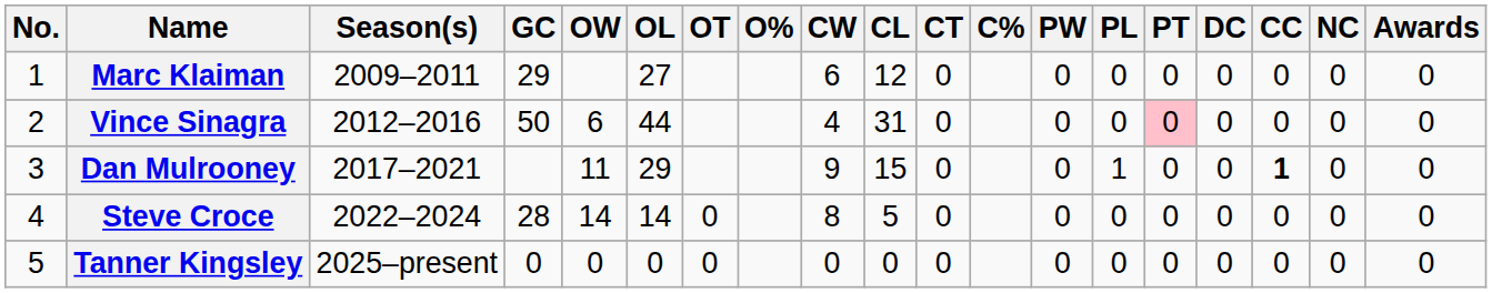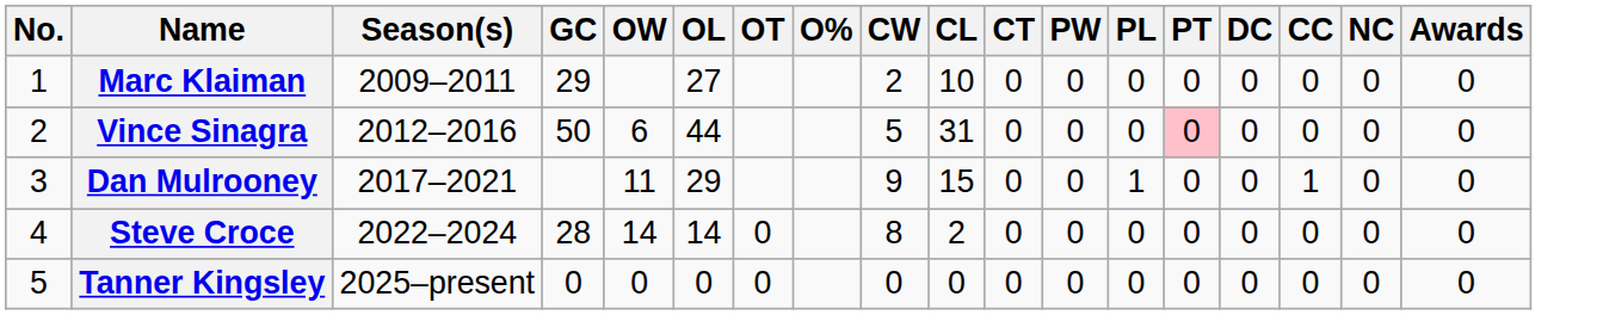- column: C%
Marc Klaiman | CW: 6 -> 2
Marc Klaiman | CL: 12 -> 10
Vince Sinagra | CW: 4 -> 5
Dan Mulrooney | CC: bold -> normal
Steve Croce | CL: 5 -> 2
